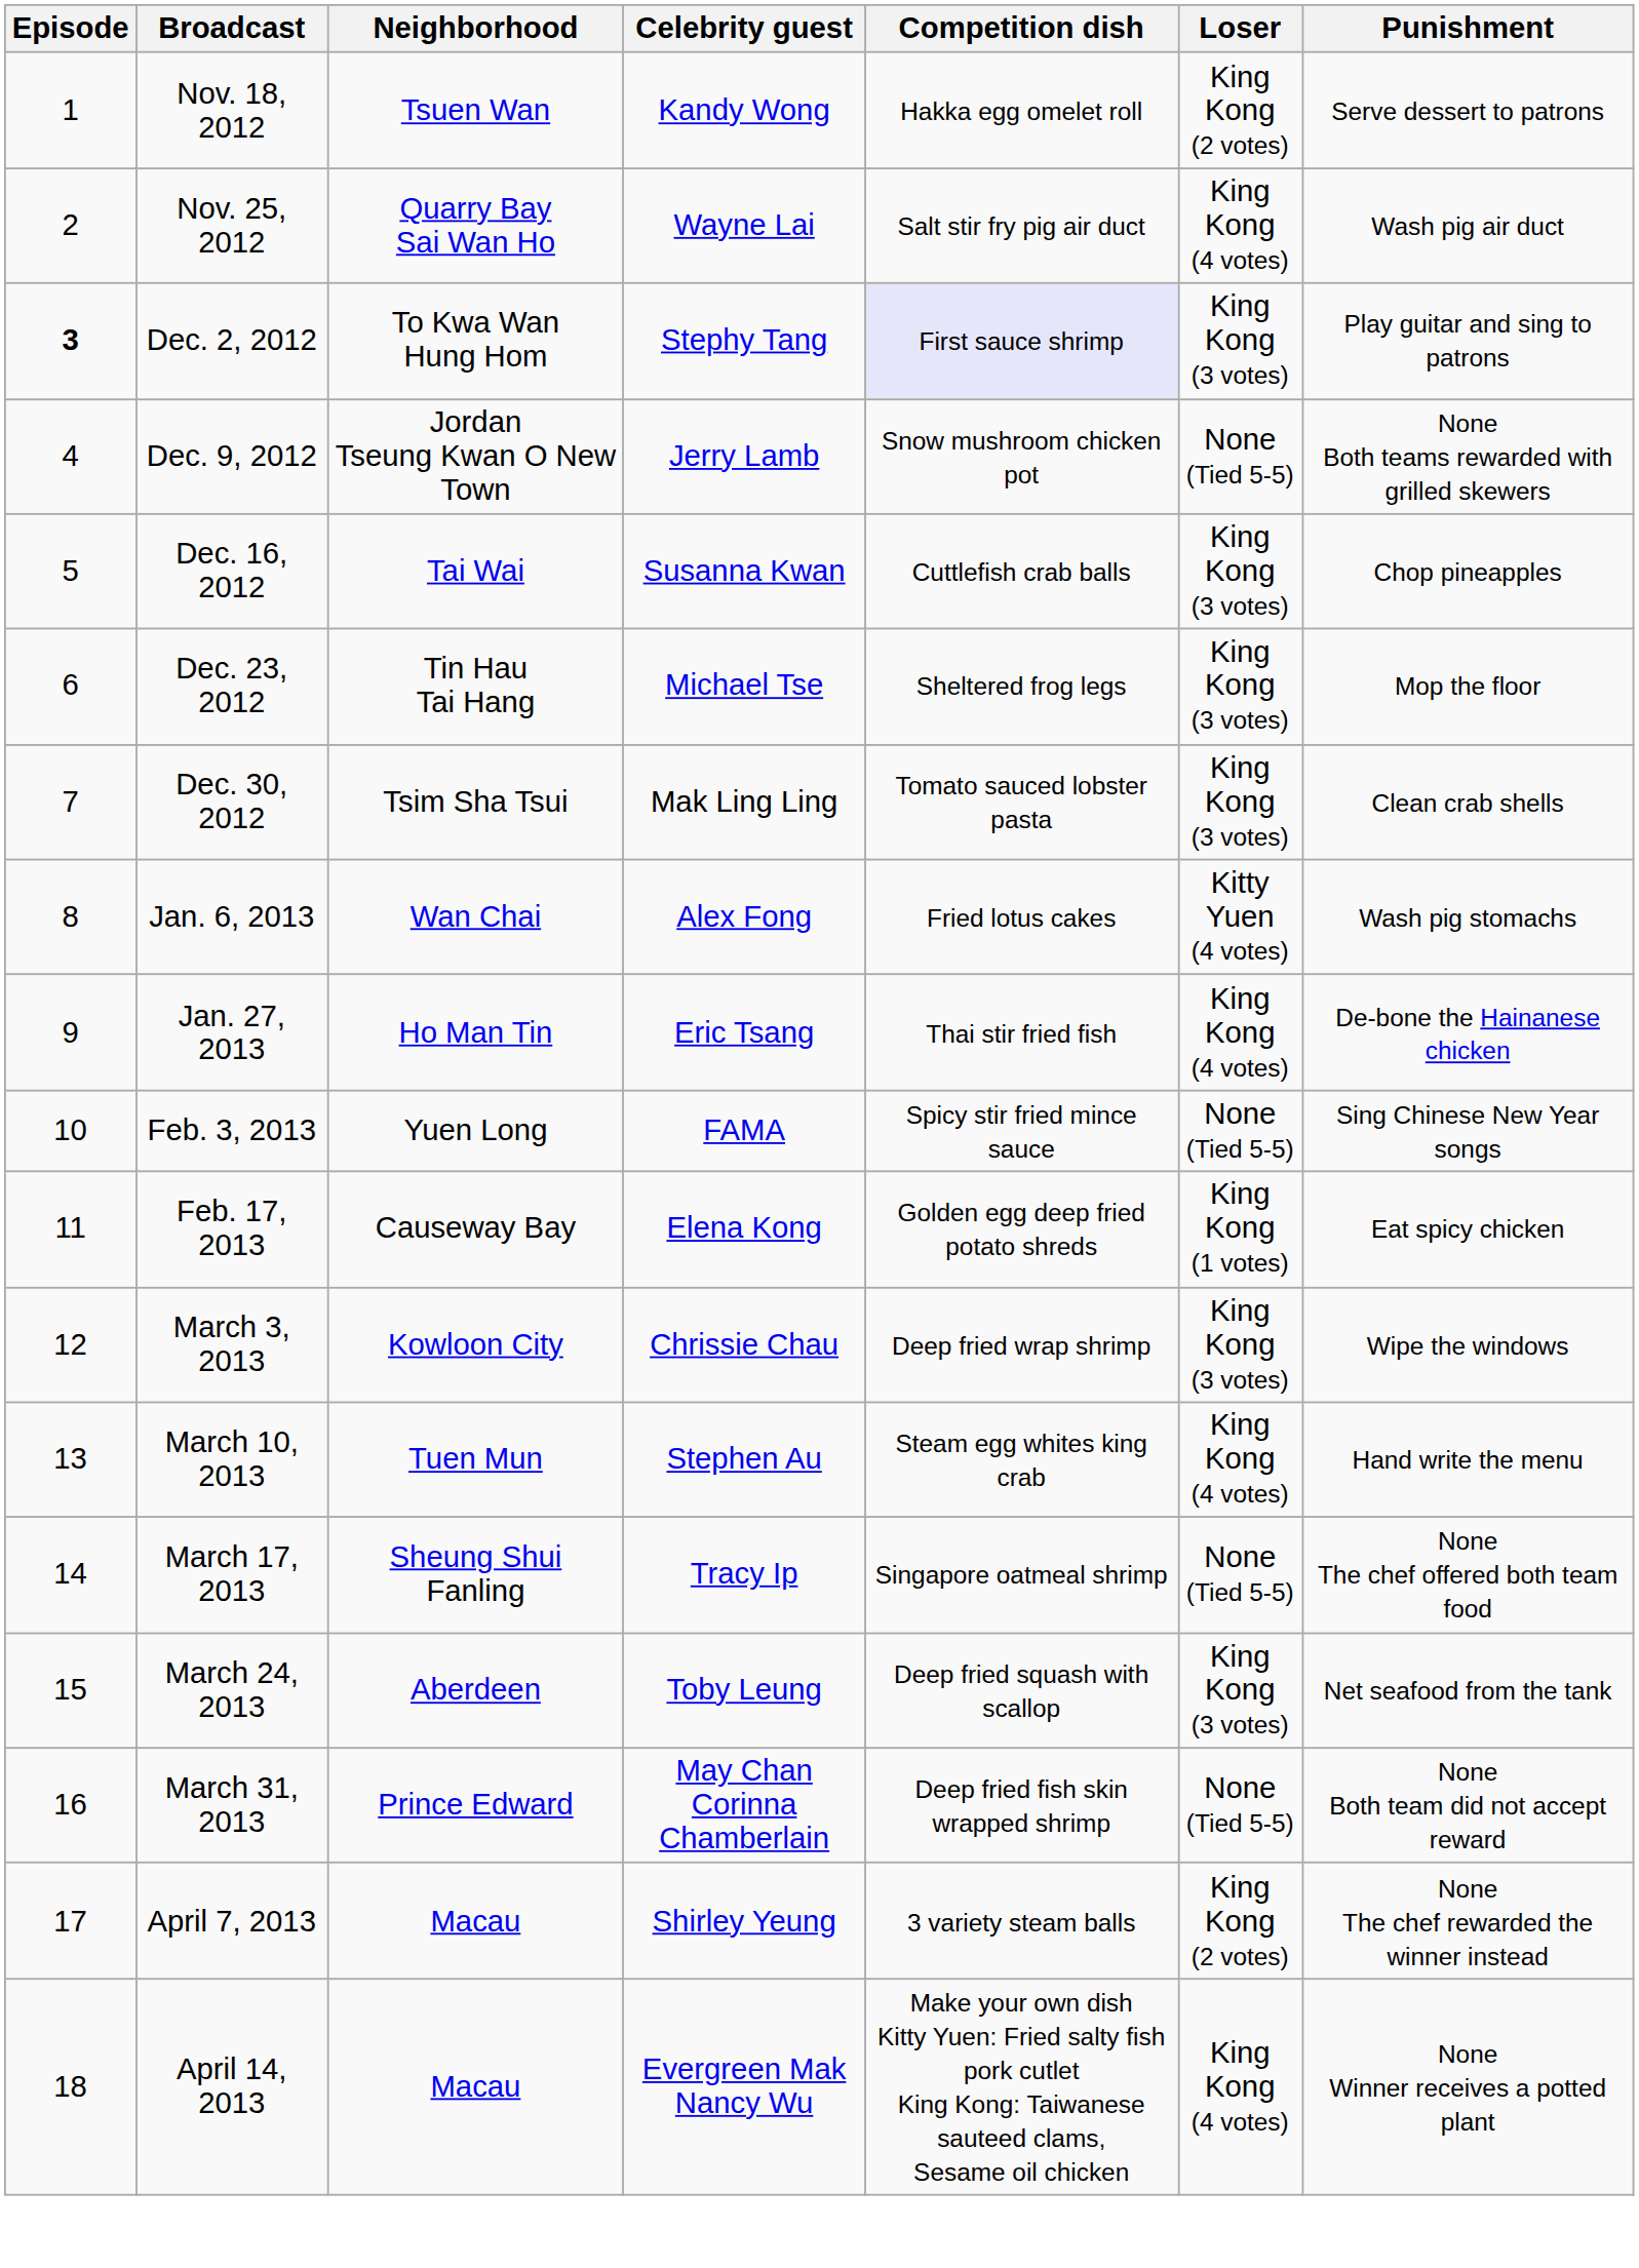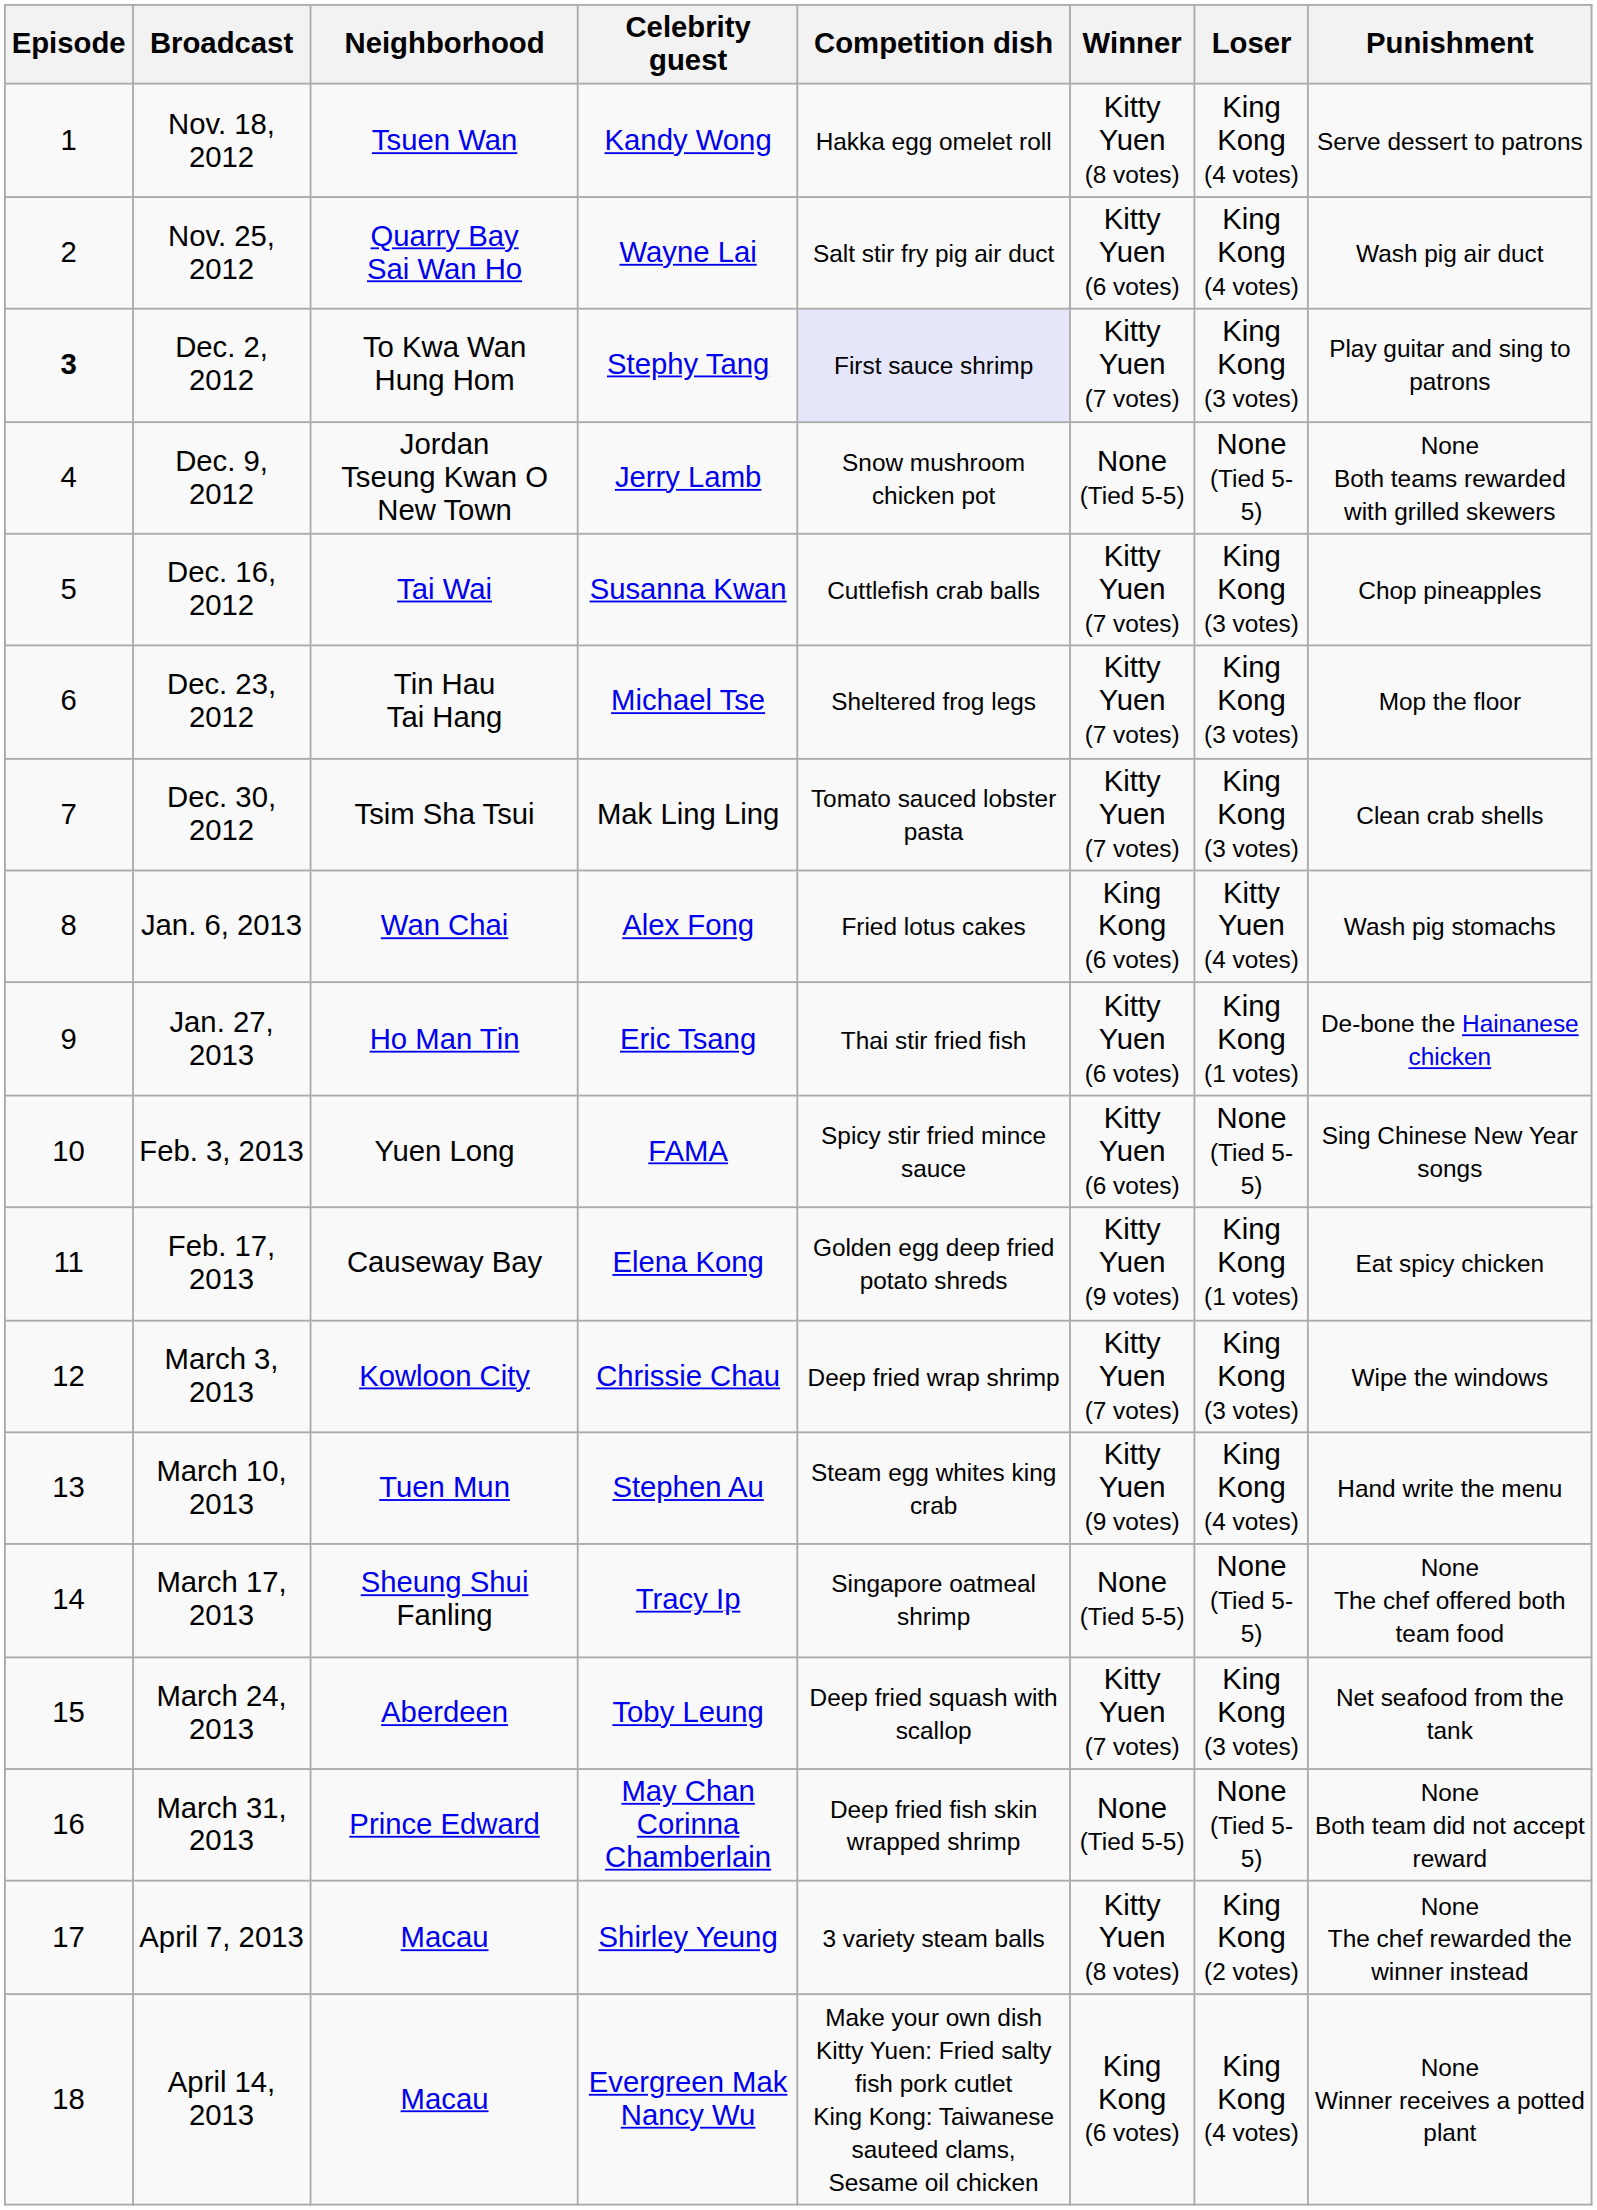+ column: Winner | Kitty Yuen (8 votes) | Kitty Yuen (6 votes) | Kitty Yuen (7 votes) | None (Tied 5-5) | Kitty Yuen (7 votes) | Kitty Yuen (7 votes) | Kitty Yuen (7 votes) | King Kong (6 votes) | Kitty Yuen (6 votes) | Kitty Yuen (6 votes) | Kitty Yuen (9 votes) | Kitty Yuen (7 votes) | Kitty Yuen (9 votes) | None (Tied 5-5) | Kitty Yuen (7 votes) | None (Tied 5-5) | Kitty Yuen (8 votes) | King Kong (6 votes)
Nov. 18, 2012 | Loser: King Kong (2 votes) -> King Kong (4 votes)
Jan. 27, 2013 | Loser: King Kong (4 votes) -> King Kong (1 votes)
